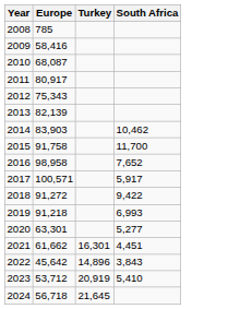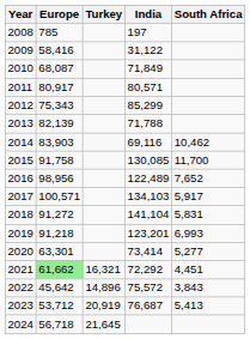+ column: India | 197 | 31,122 | 71,849 | 80,571 | 85,299 | 71,788 | 69,116 | 130,085 | 122,489 | 134,103 | 141,104 | 123,201 | 73,414 | 72,292 | 75,572 | 76,687
2016 | Europe: 98,958 -> 98,956
2018 | South Africa: 9,422 -> 5,831
2021 | Europe: no background -> lightgreen background
2021 | Turkey: 16,301 -> 16,321
2023 | South Africa: 5,410 -> 5,413
